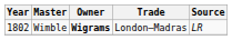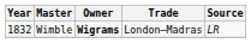Wimble | Year: 1802 -> 1832
